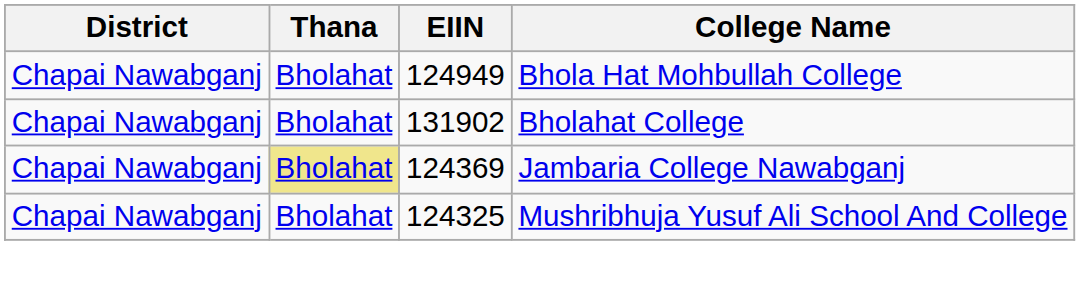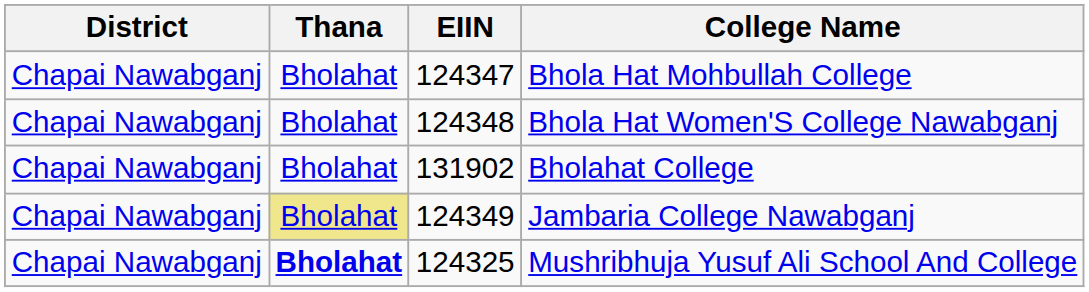Bhola Hat Mohbullah College | EIIN: 124949 -> 124347
+ row: Chapai Nawabganj | Bholahat | 124348 | Bhola Hat Women'S College Nawabganj
Jambaria College Nawabganj | EIIN: 124369 -> 124349
Mushribhuja Yusuf Ali School And College | Thana: normal -> bold
